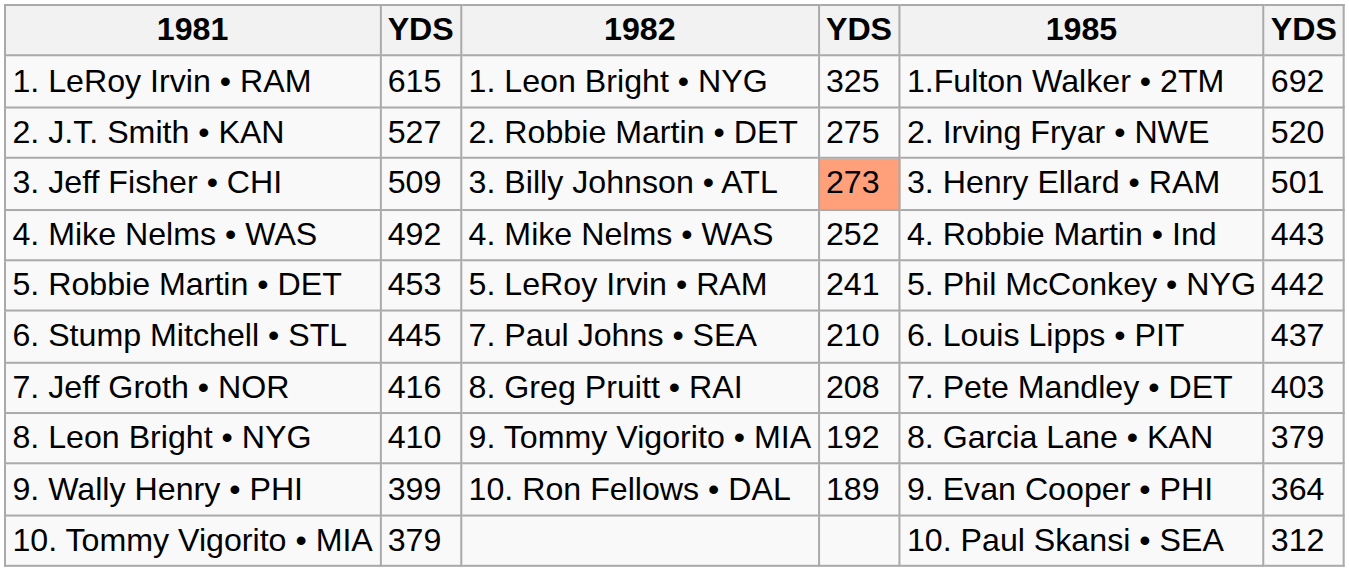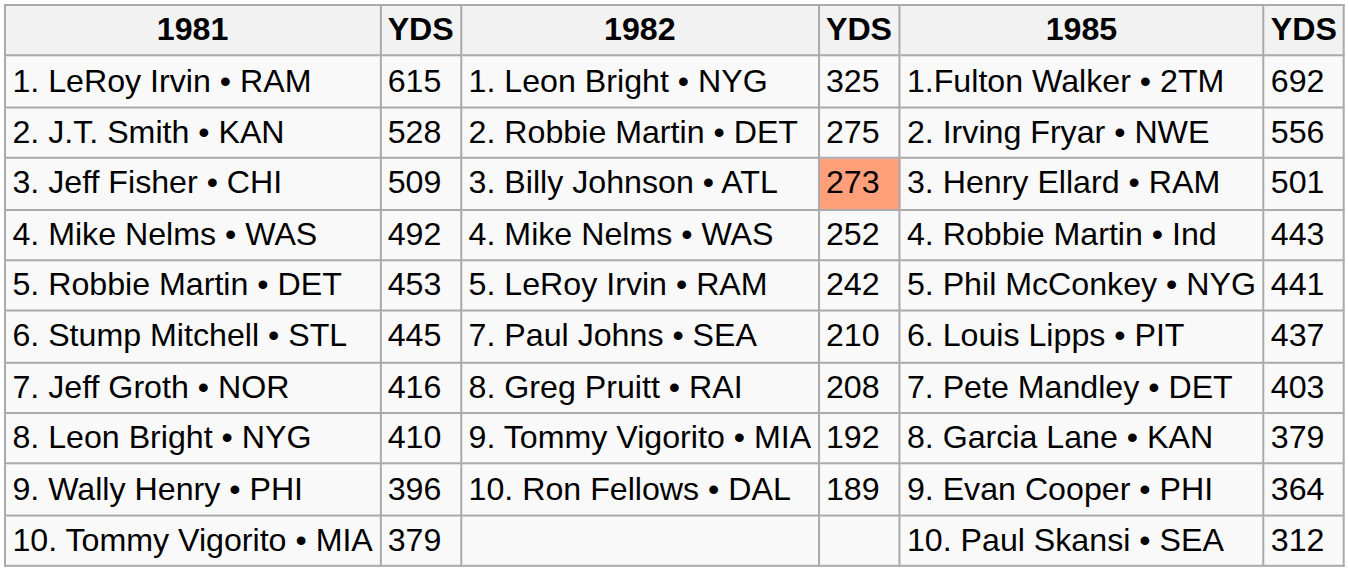2. J.T. Smith • KAN | column 2: 527 -> 528
2. J.T. Smith • KAN | column 6: 520 -> 556
5. Robbie Martin • DET | column 4: 241 -> 242
5. Robbie Martin • DET | column 6: 442 -> 441
9. Wally Henry • PHI | column 2: 399 -> 396
